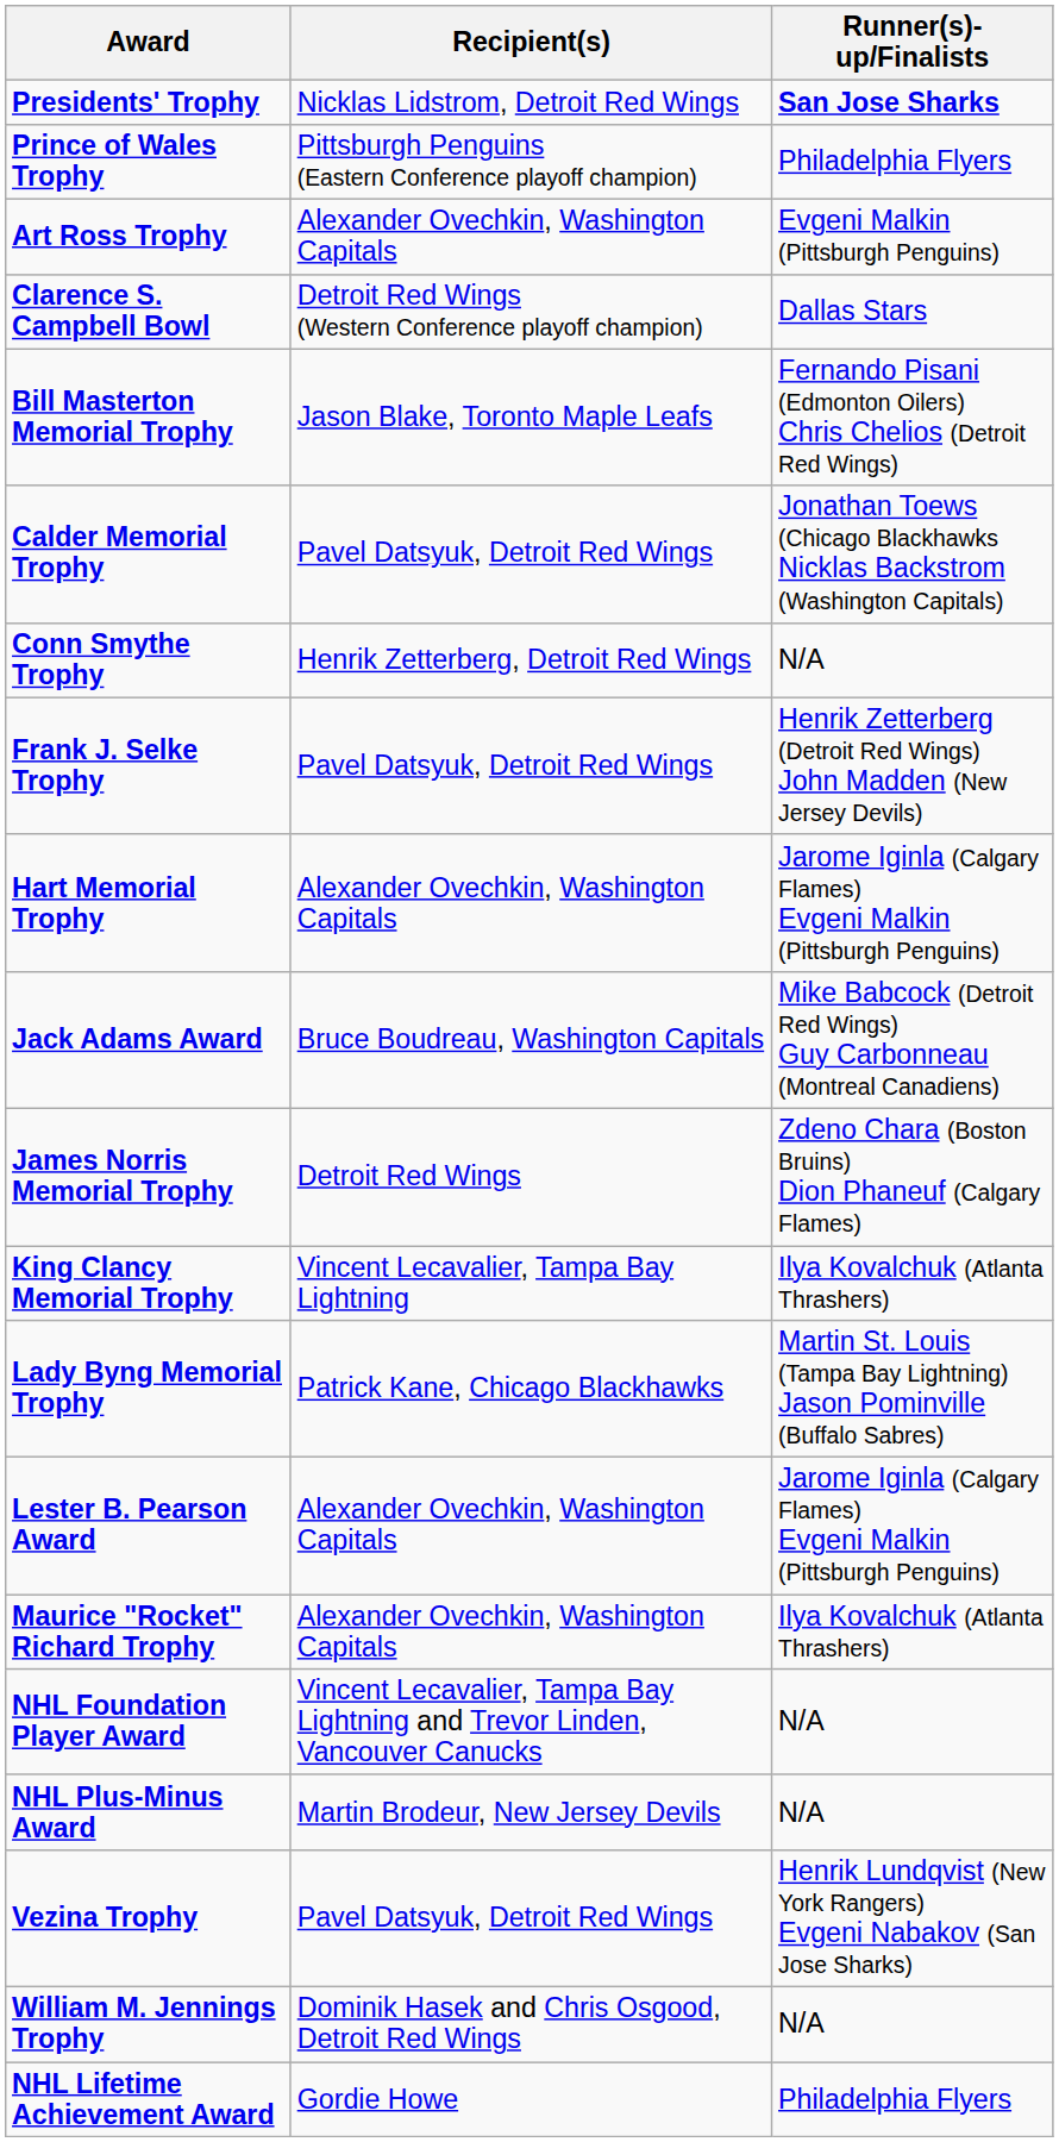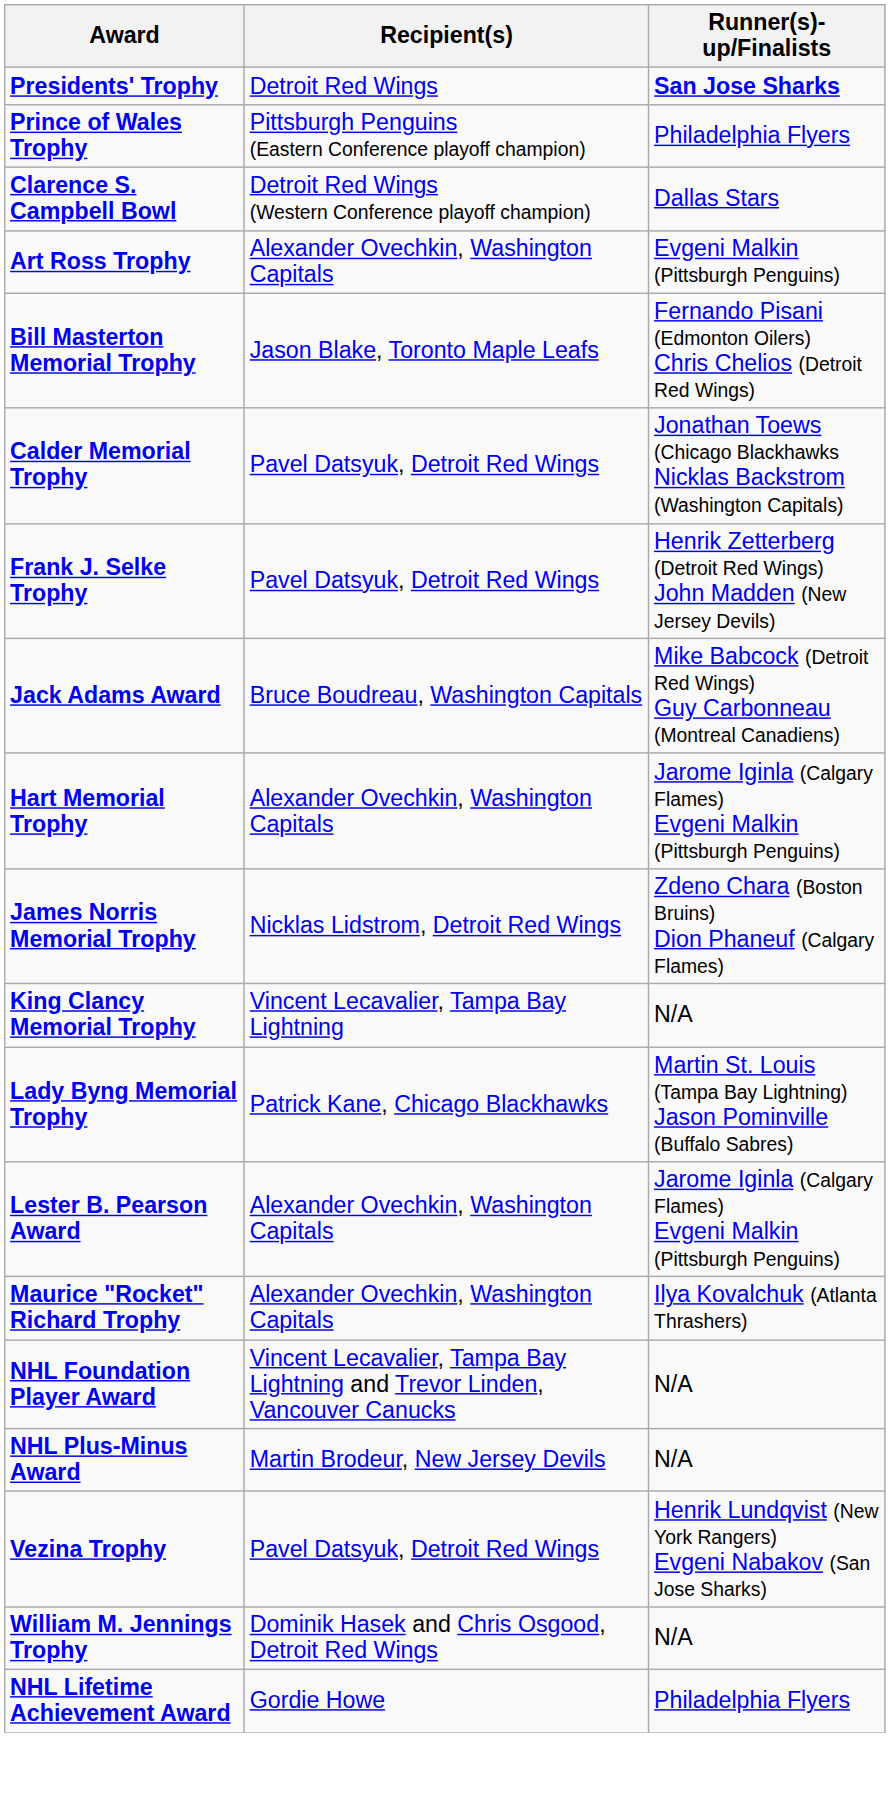Presidents' Trophy | Recipient(s): Nicklas Lidstrom, Detroit Red Wings -> Detroit Red Wings
rows swapped: Clarence S. Campbell Bowl <-> Art Ross Trophy
- row: Conn Smythe Trophy | Henrik Zetterberg, Detroit Red Wings | N/A
rows swapped: Hart Memorial Trophy <-> Jack Adams Award
James Norris Memorial Trophy | Recipient(s): Detroit Red Wings -> Nicklas Lidstrom, Detroit Red Wings
King Clancy Memorial Trophy | Runner(s)-up/Finalists: Ilya Kovalchuk (Atlanta Thrashers) -> N/A
